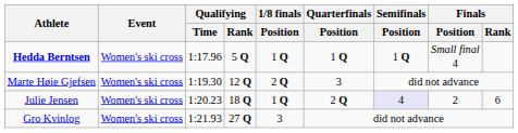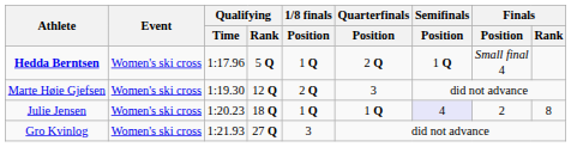Hedda Berntsen | Quarterfinals / Position: 1 Q -> 2 Q
Julie Jensen | Quarterfinals / Position: 2 Q -> 1 Q
Julie Jensen | Finals / Rank: 6 -> 8
